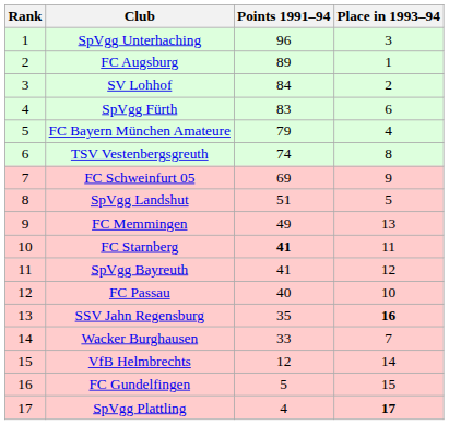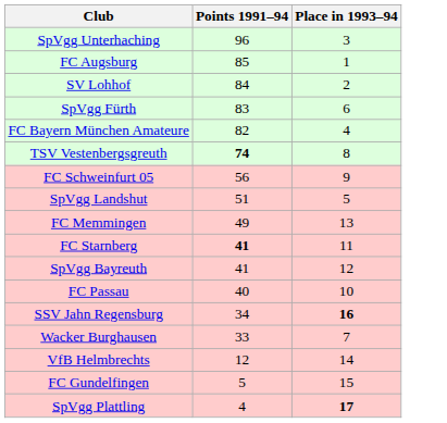- column: Rank | 1 | 2 | 3 | 4 | 5 | 6 | 7 | 8 | 9 | 10 | 11 | 12 | 13 | 14 | 15 | 16 | 17
FC Augsburg | Points 1991–94: 89 -> 85
FC Bayern München Amateure | Points 1991–94: 79 -> 82
TSV Vestenbergsgreuth | Points 1991–94: normal -> bold
FC Schweinfurt 05 | Points 1991–94: 69 -> 56
SSV Jahn Regensburg | Points 1991–94: 35 -> 34
